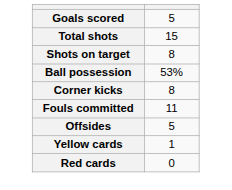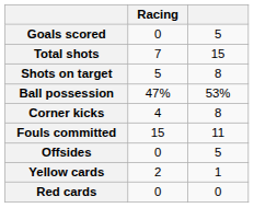+ column: Racing | 0 | 7 | 5 | 47% | 4 | 15 | 0 | 2 | 0
